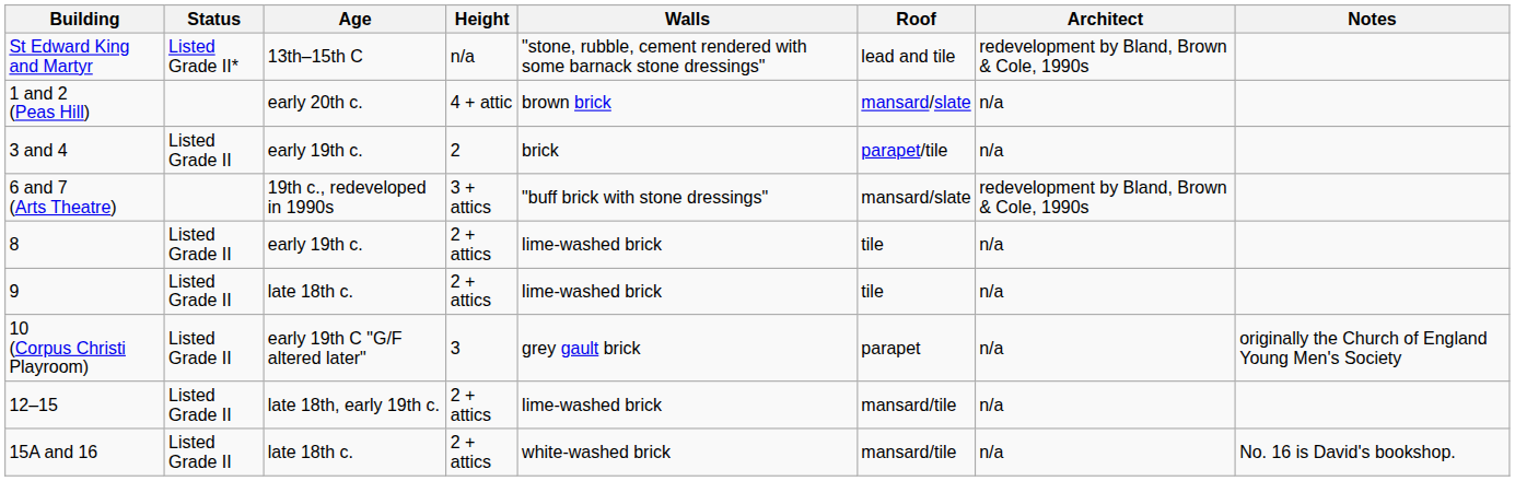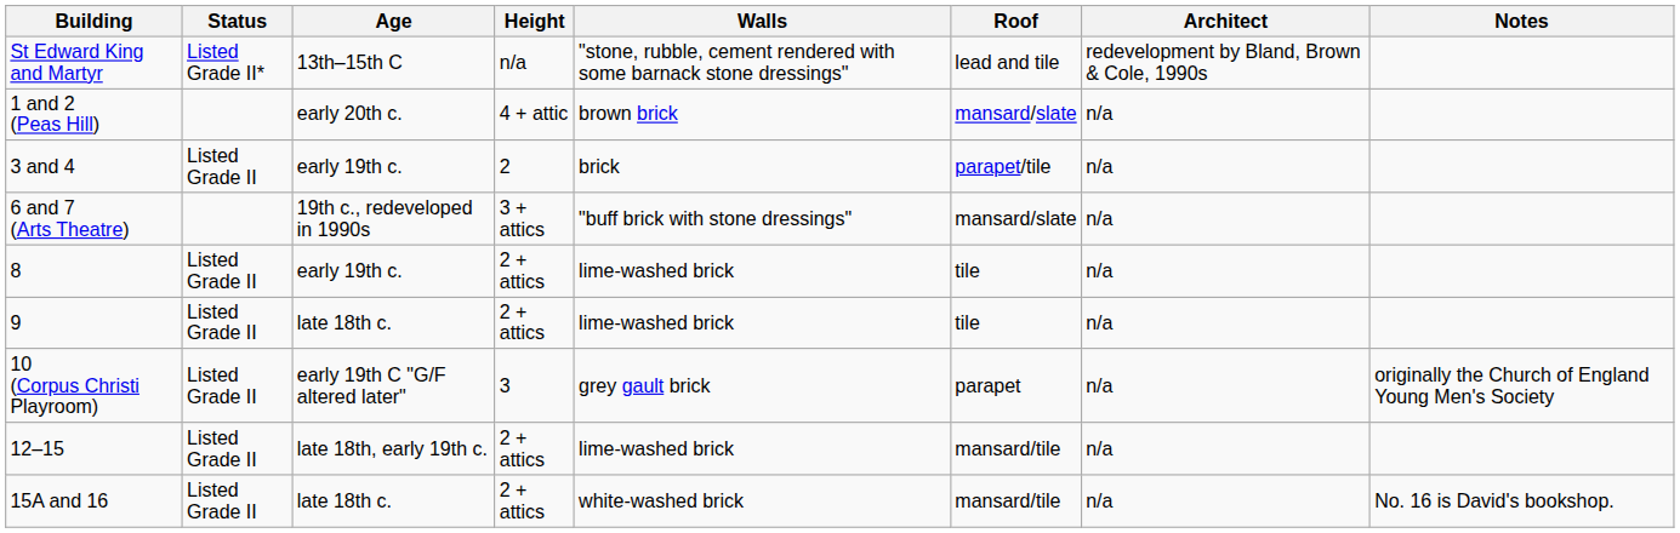6 and 7 (Arts Theatre) | Architect: redevelopment by Bland, Brown & Cole, 1990s -> n/a
